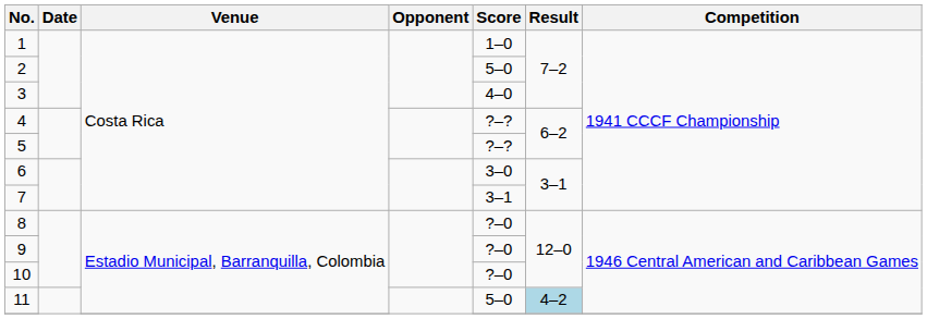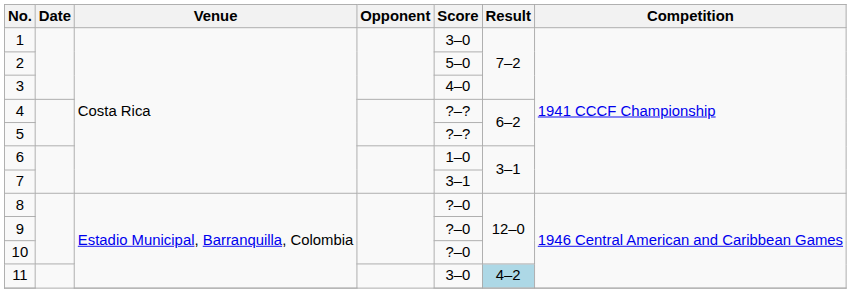1 | Score: 1–0 -> 3–0
6 | Score: 3–0 -> 1–0
11 | Score: 5–0 -> 3–0
